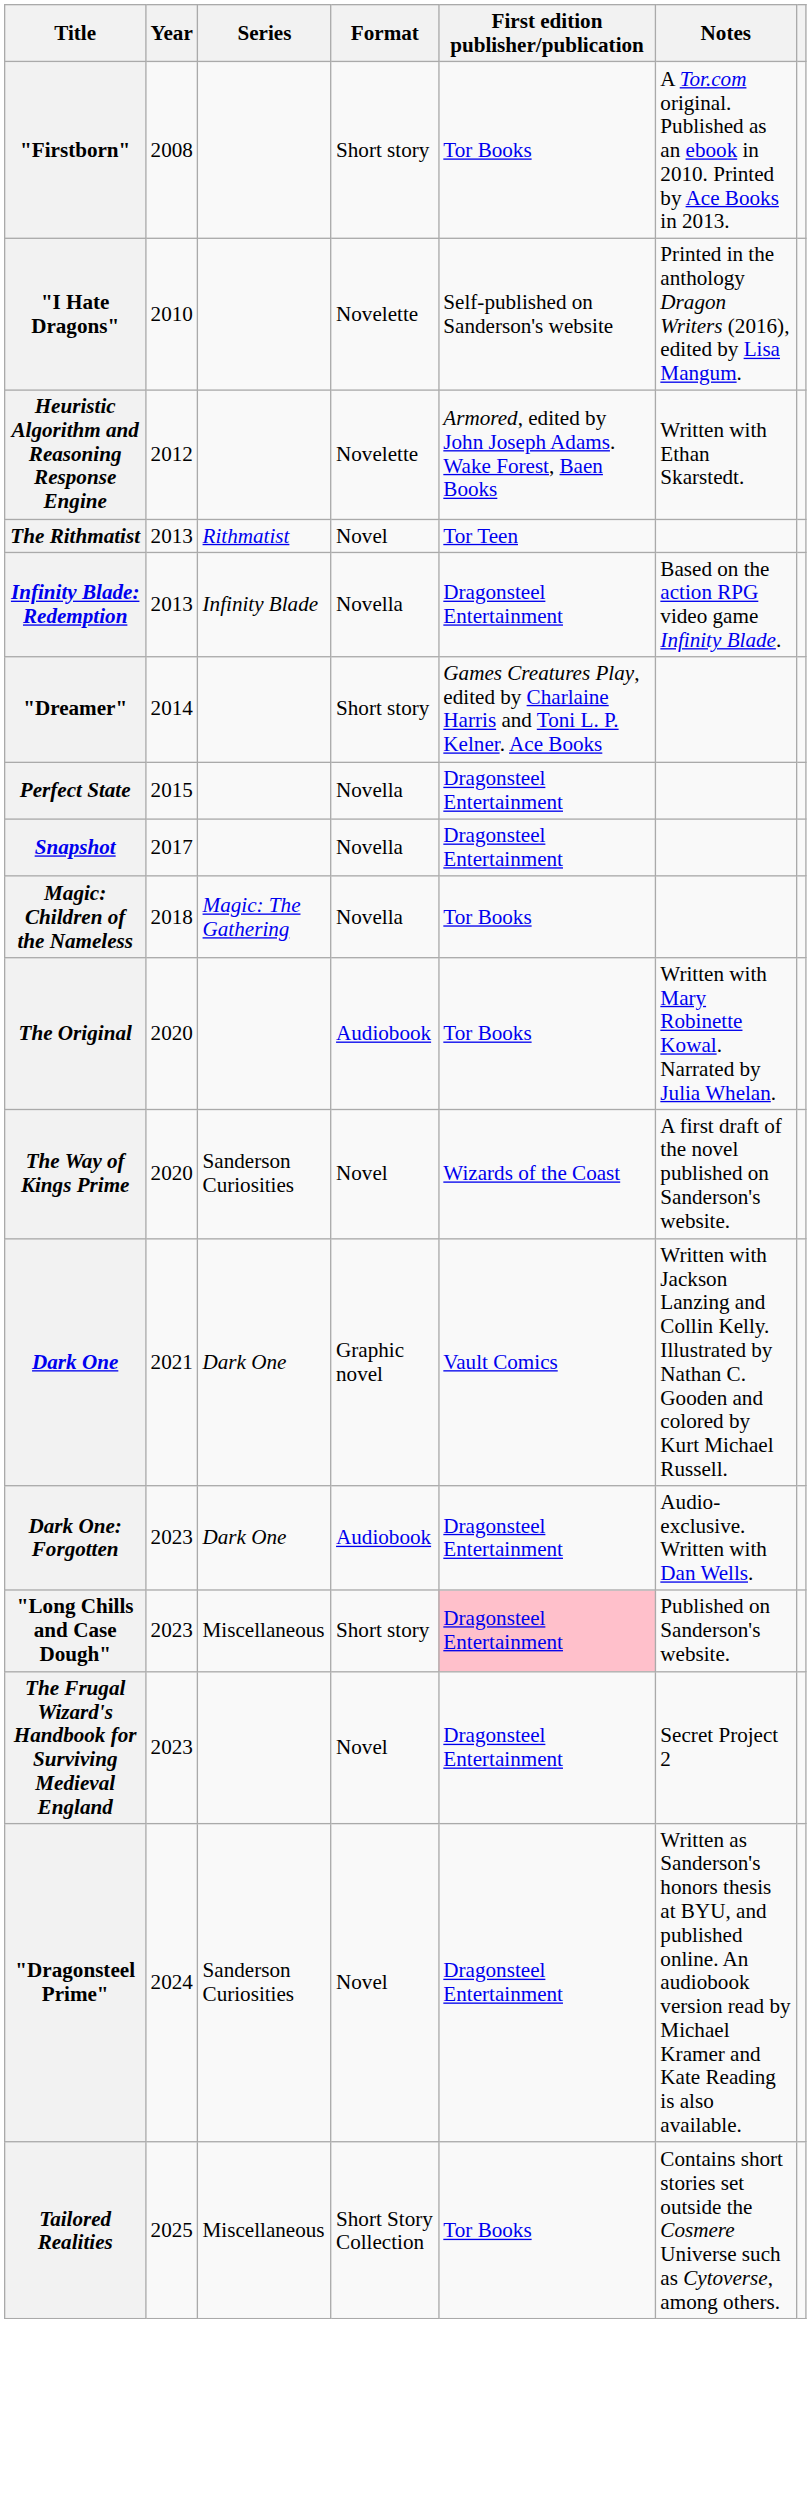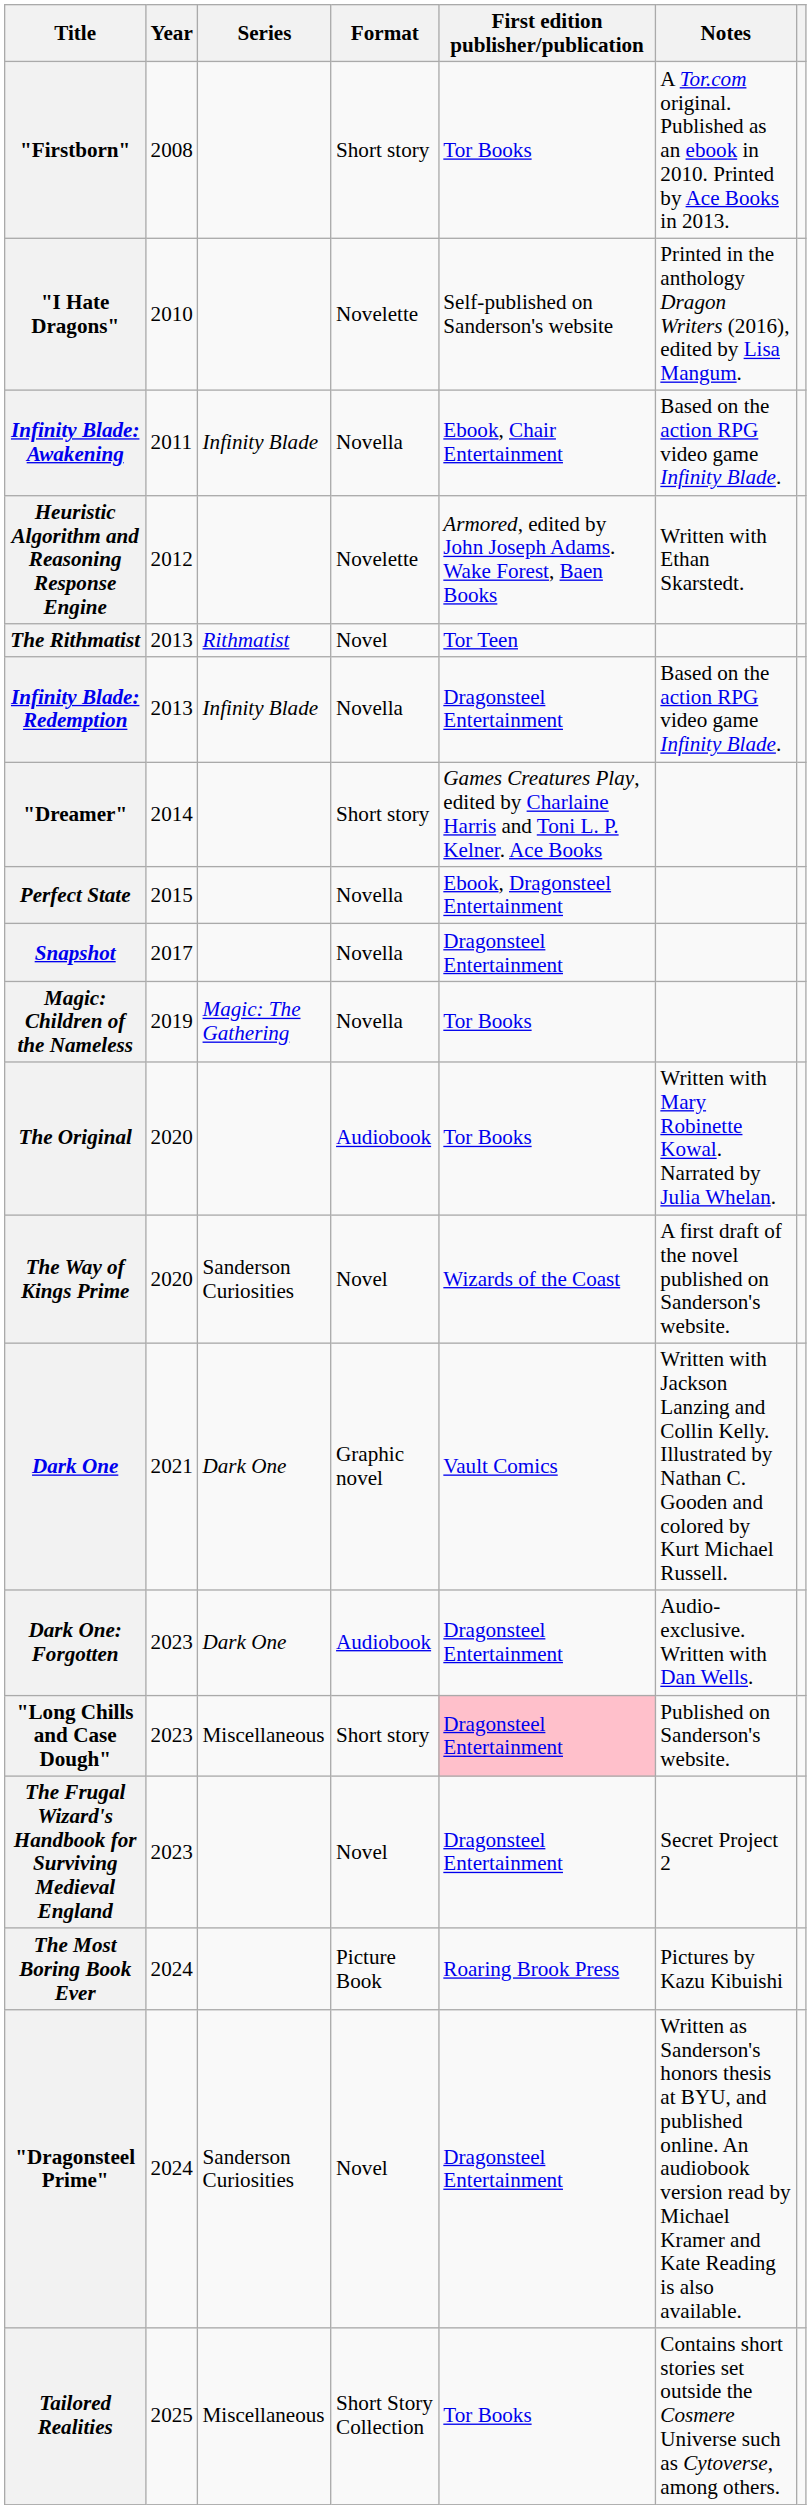+ row: Infinity Blade: Awakening | 2011 | Infinity Blade | Novella | Ebook, Chair Entertainment | Based on the action RPG video game Infinity Blade.
Perfect State | First edition publisher/publication: Dragonsteel Entertainment -> Ebook, Dragonsteel Entertainment
Magic: Children of the Nameless | Year: 2018 -> 2019
+ row: The Most Boring Book Ever | 2024 | Picture Book | Roaring Brook Press | Pictures by Kazu Kibuishi
